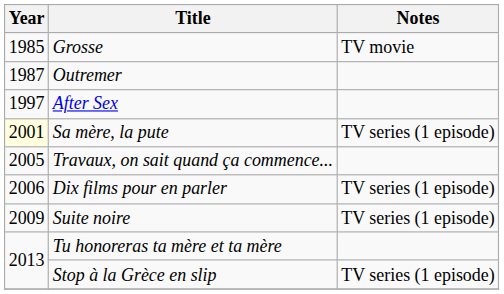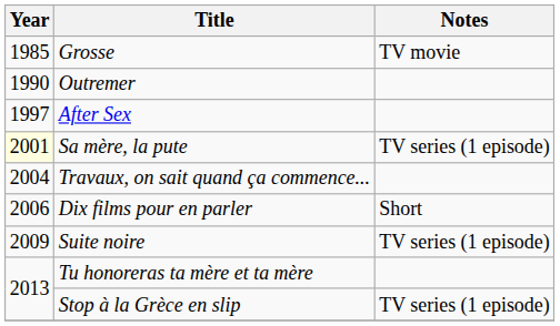Outremer | Year: 1987 -> 1990
Travaux, on sait quand ça commence... | Year: 2005 -> 2004
Dix films pour en parler | Notes: TV series (1 episode) -> Short
